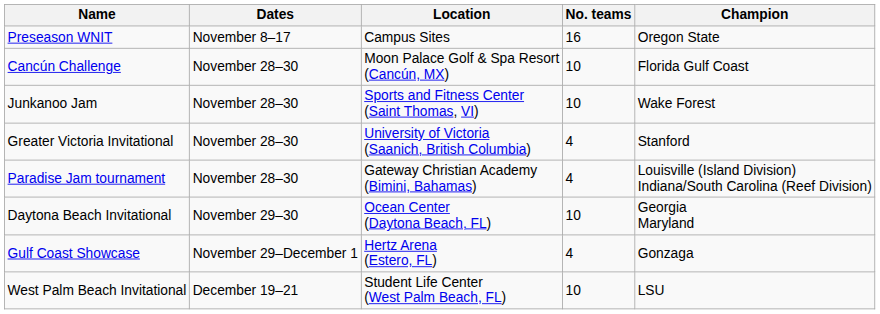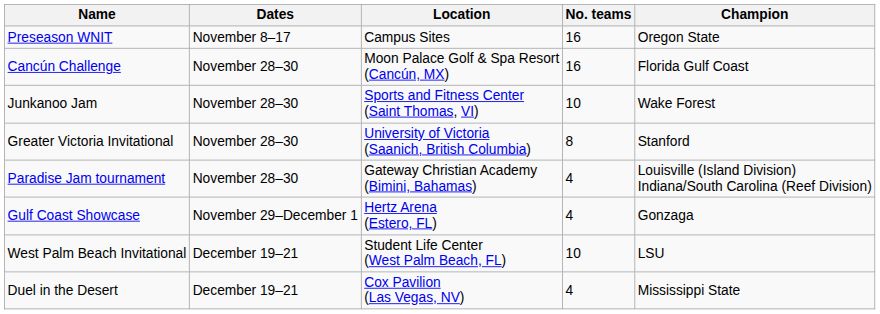Cancún Challenge | No. teams: 10 -> 16
Greater Victoria Invitational | No. teams: 4 -> 8
- row: Daytona Beach Invitational | November 29–30 | Ocean Center (Daytona Beach, FL) | 10 | Georgia Maryland
+ row: Duel in the Desert | December 19–21 | Cox Pavilion (Las Vegas, NV) | 4 | Mississippi State
